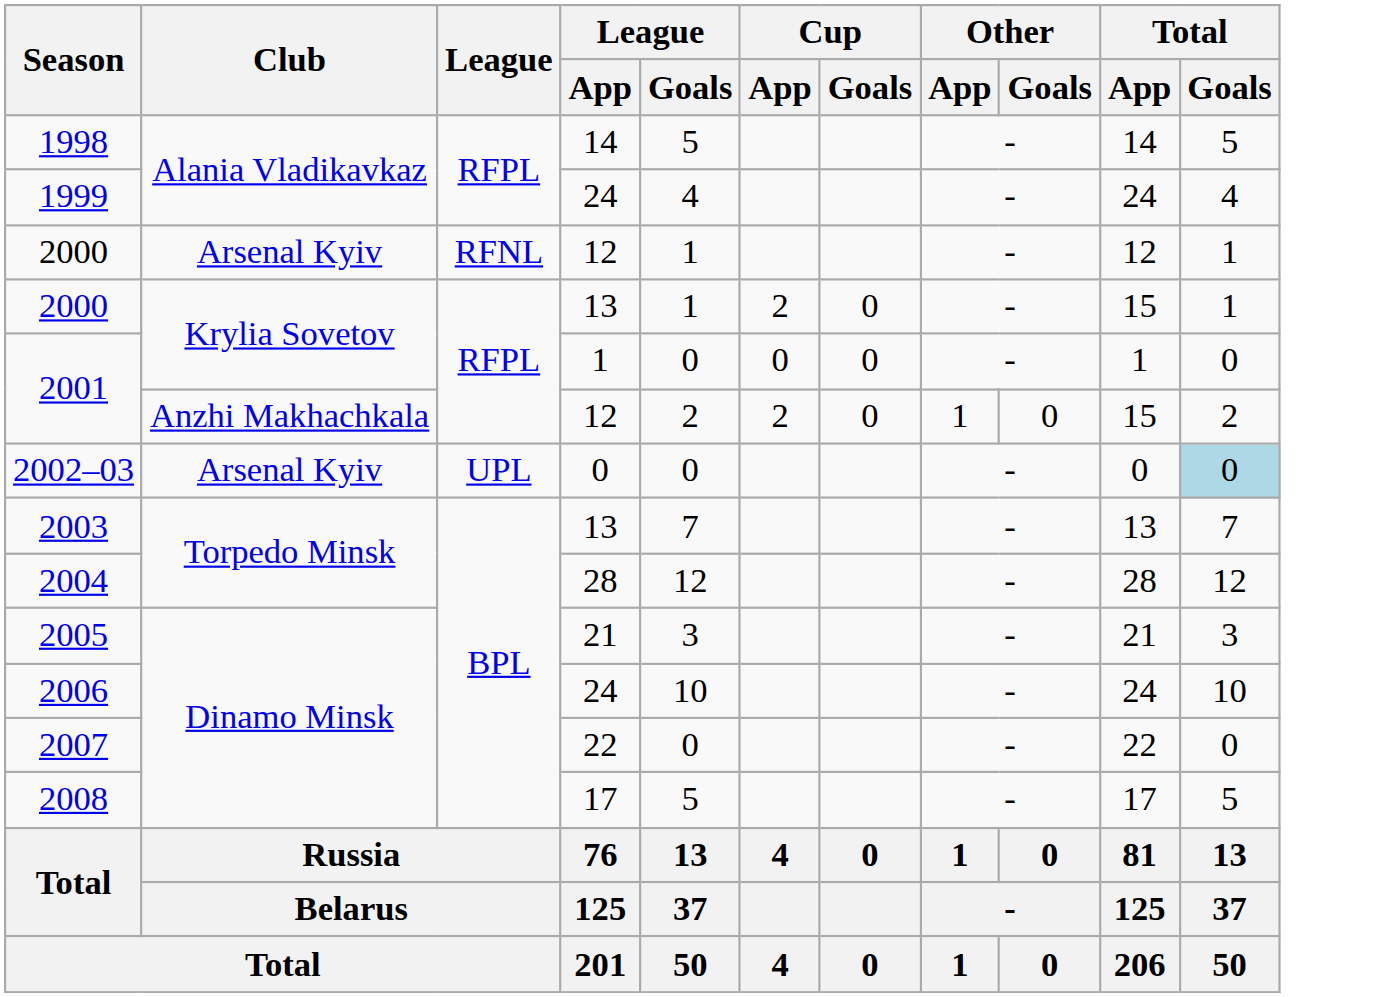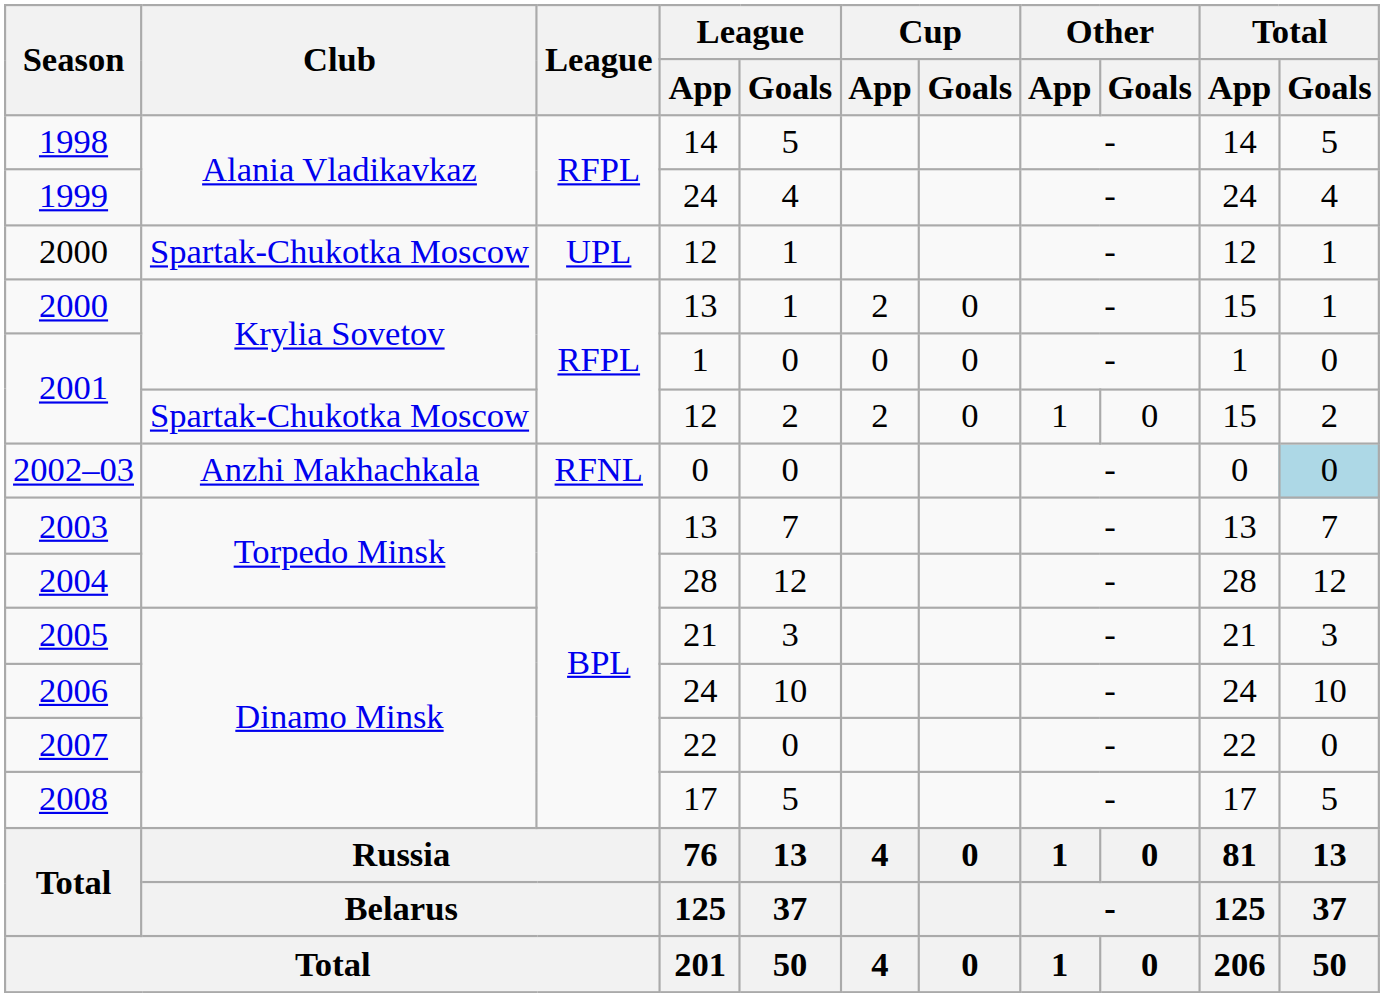2000 / 12 | Club: Arsenal Kyiv -> Spartak-Chukotka Moscow
2000 / 12 | League: RFNL -> UPL
2001 / 12 | Club: Anzhi Makhachkala -> Spartak-Chukotka Moscow
2002–03 | Club: Arsenal Kyiv -> Anzhi Makhachkala
2002–03 | League: UPL -> RFNL
